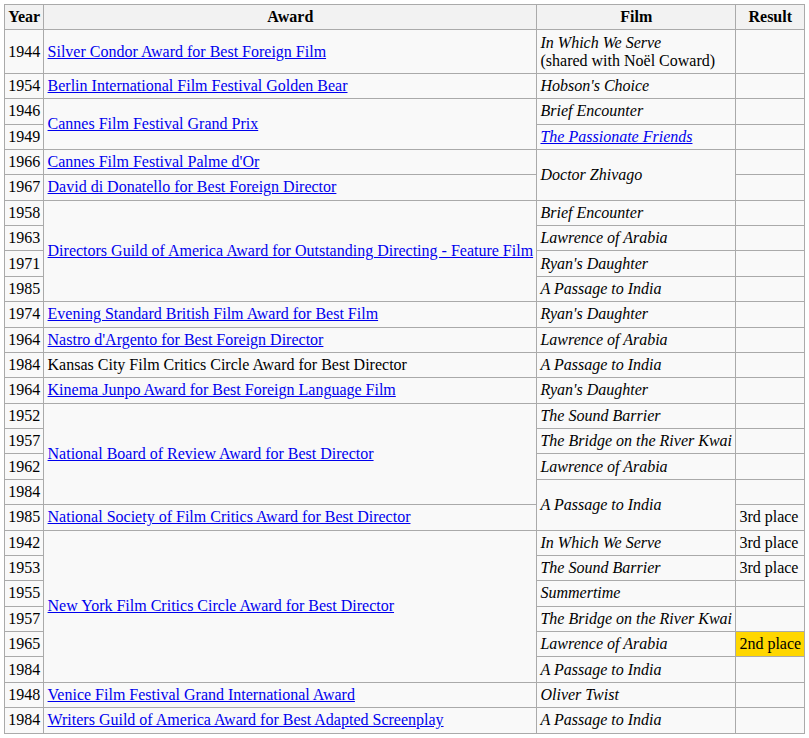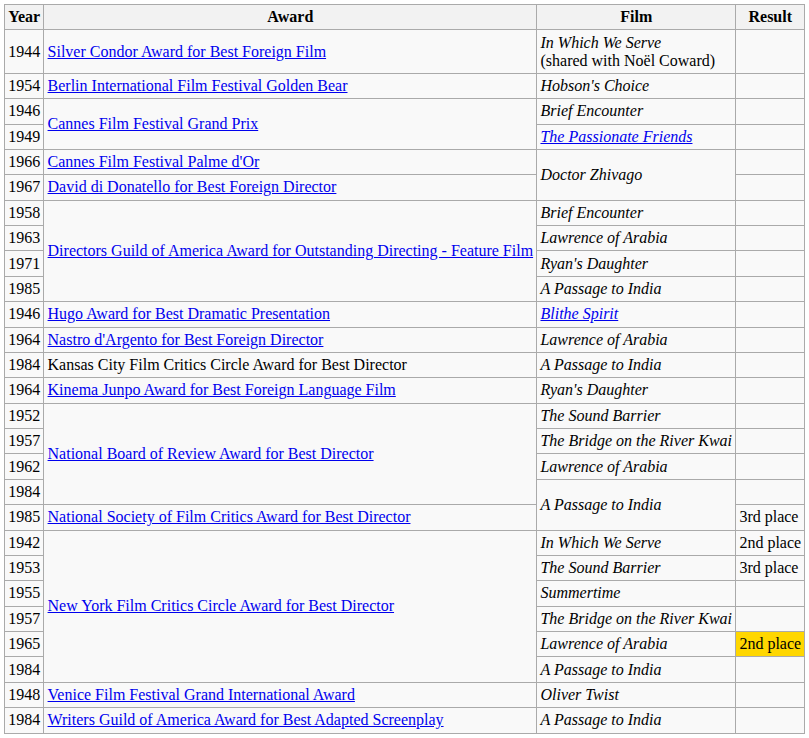- row: 1974 | Evening Standard British Film Award for Best Film | Ryan's Daughter
+ row: 1946 | Hugo Award for Best Dramatic Presentation | Blithe Spirit
1942 | Result: 3rd place -> 2nd place
